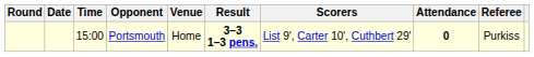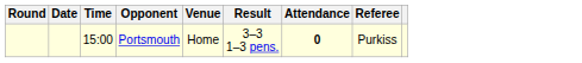- column: Scorers | List 9', Carter 10', Cuthbert 29'
Portsmouth | Result: bold -> normal
